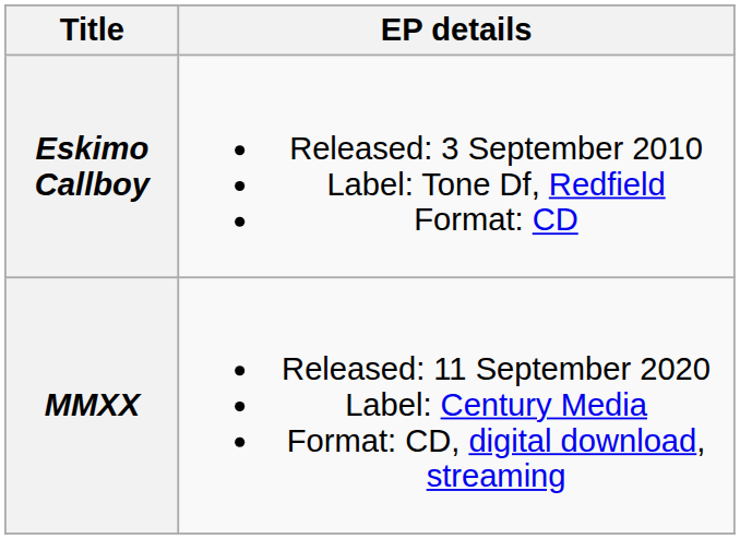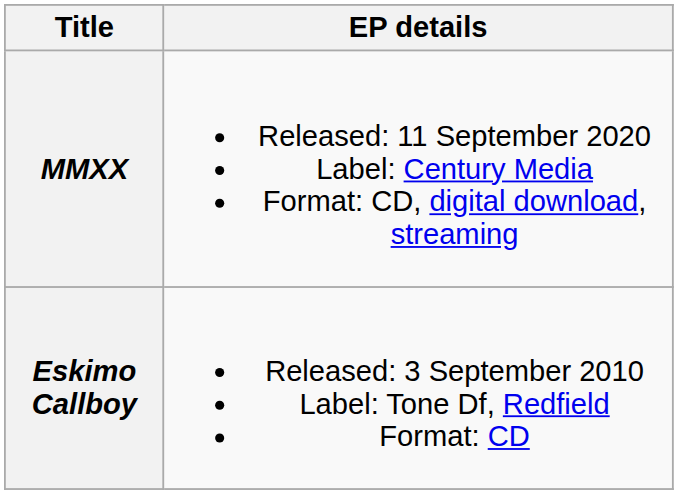rows swapped: Eskimo Callboy <-> MMXX
